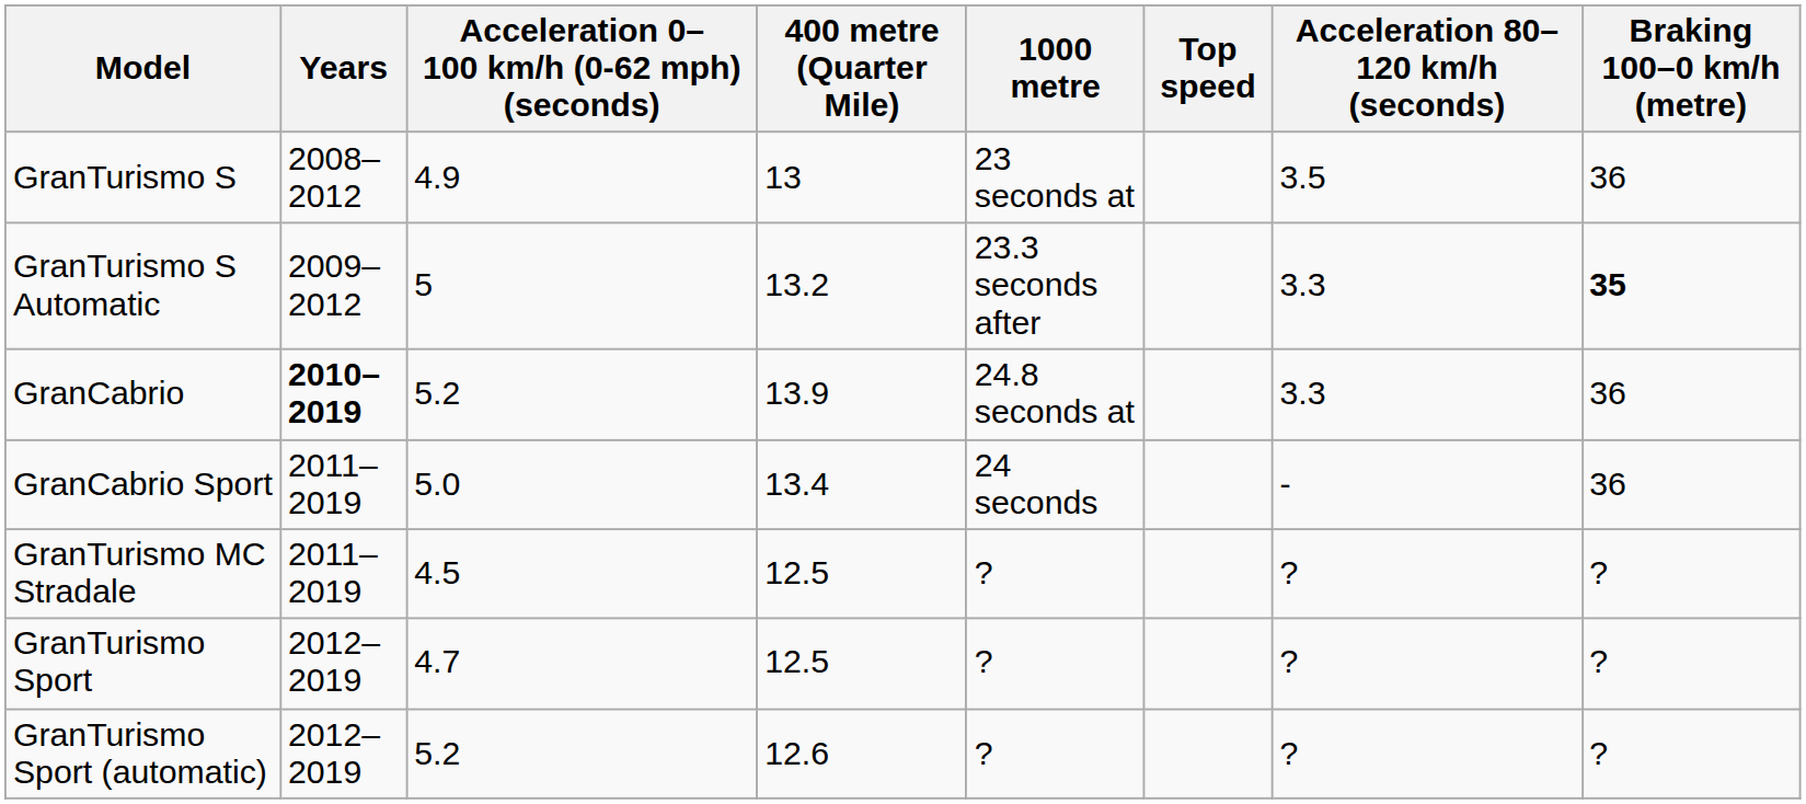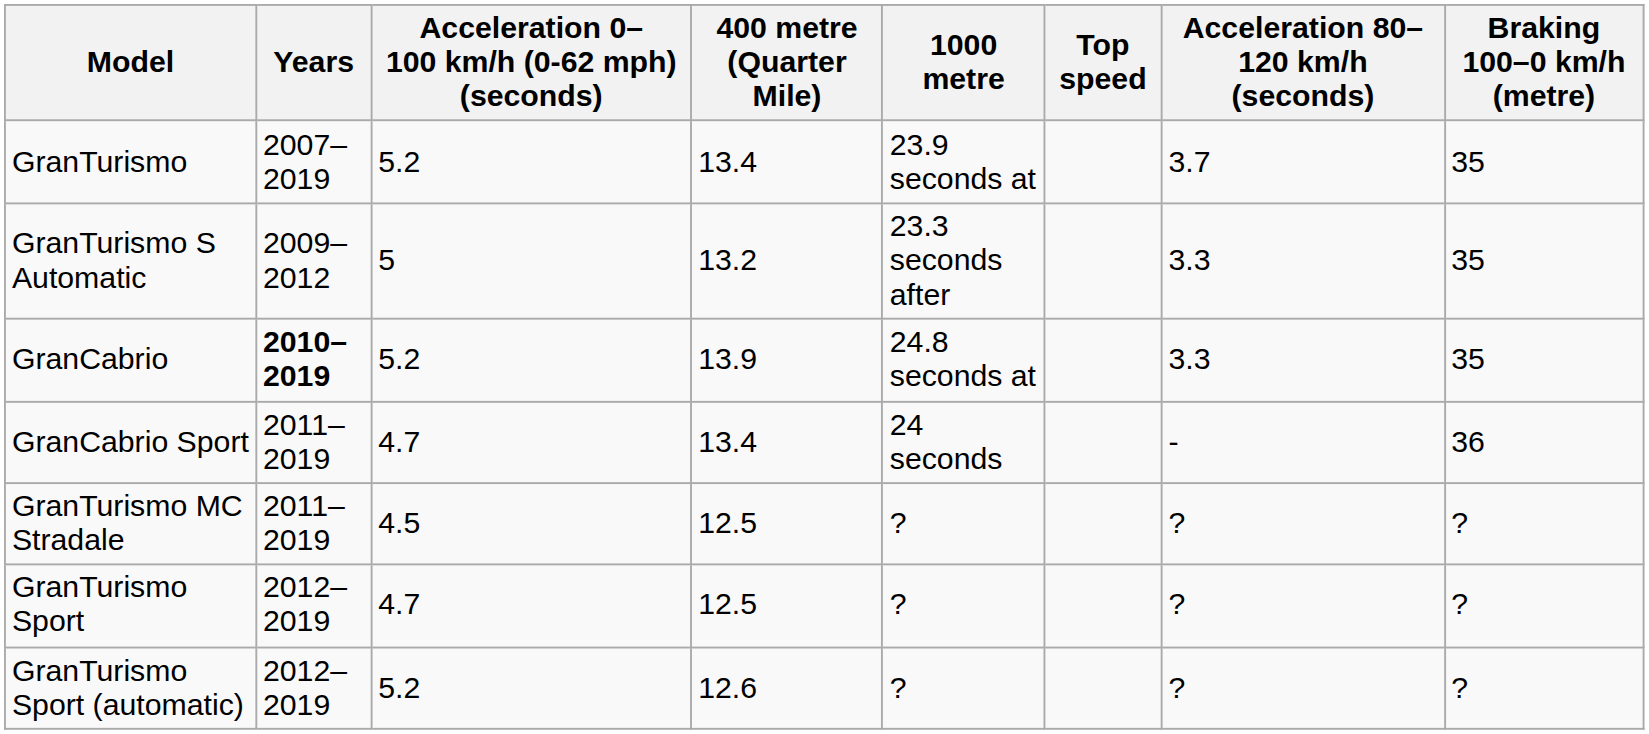+ row: GranTurismo | 2007–2019 | 5.2 | 13.4 | 23.9 seconds at | 3.7 | 35
- row: GranTurismo S | 2008–2012 | 4.9 | 13 | 23 seconds at | 3.5 | 36
GranTurismo S Automatic | Braking 100–0 km/h (metre): bold -> normal
GranCabrio | Braking 100–0 km/h (metre): 36 -> 35
GranCabrio Sport | Acceleration 0–100 km/h (0-62 mph) (seconds): 5.0 -> 4.7
